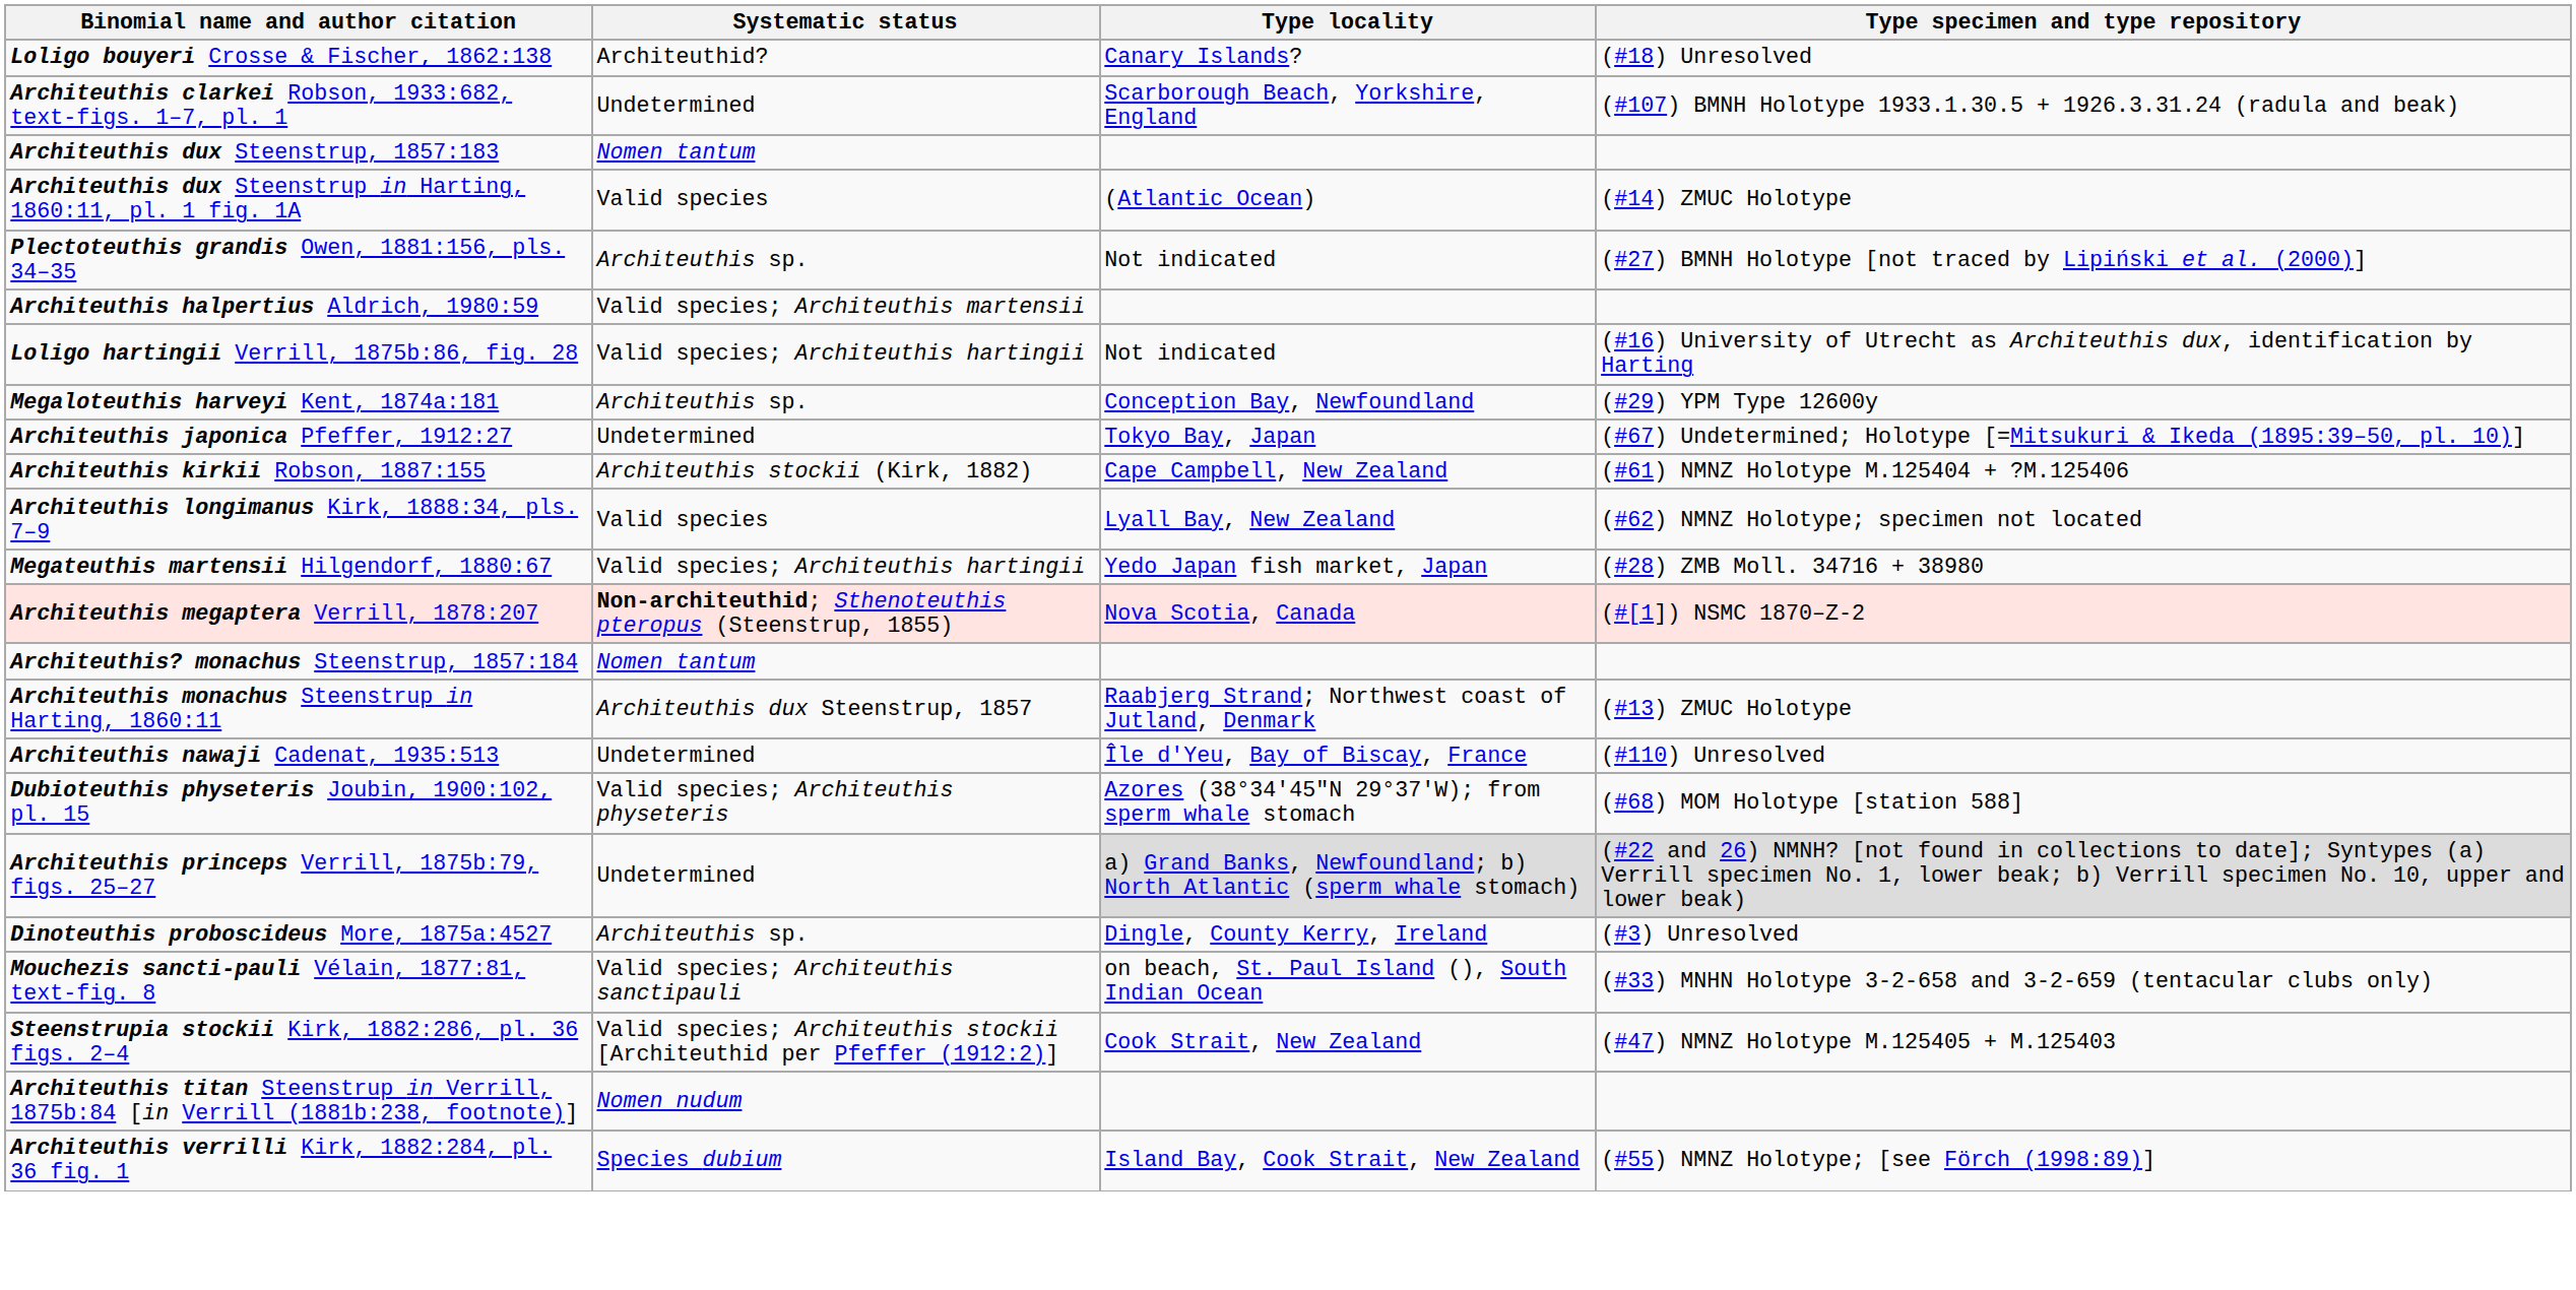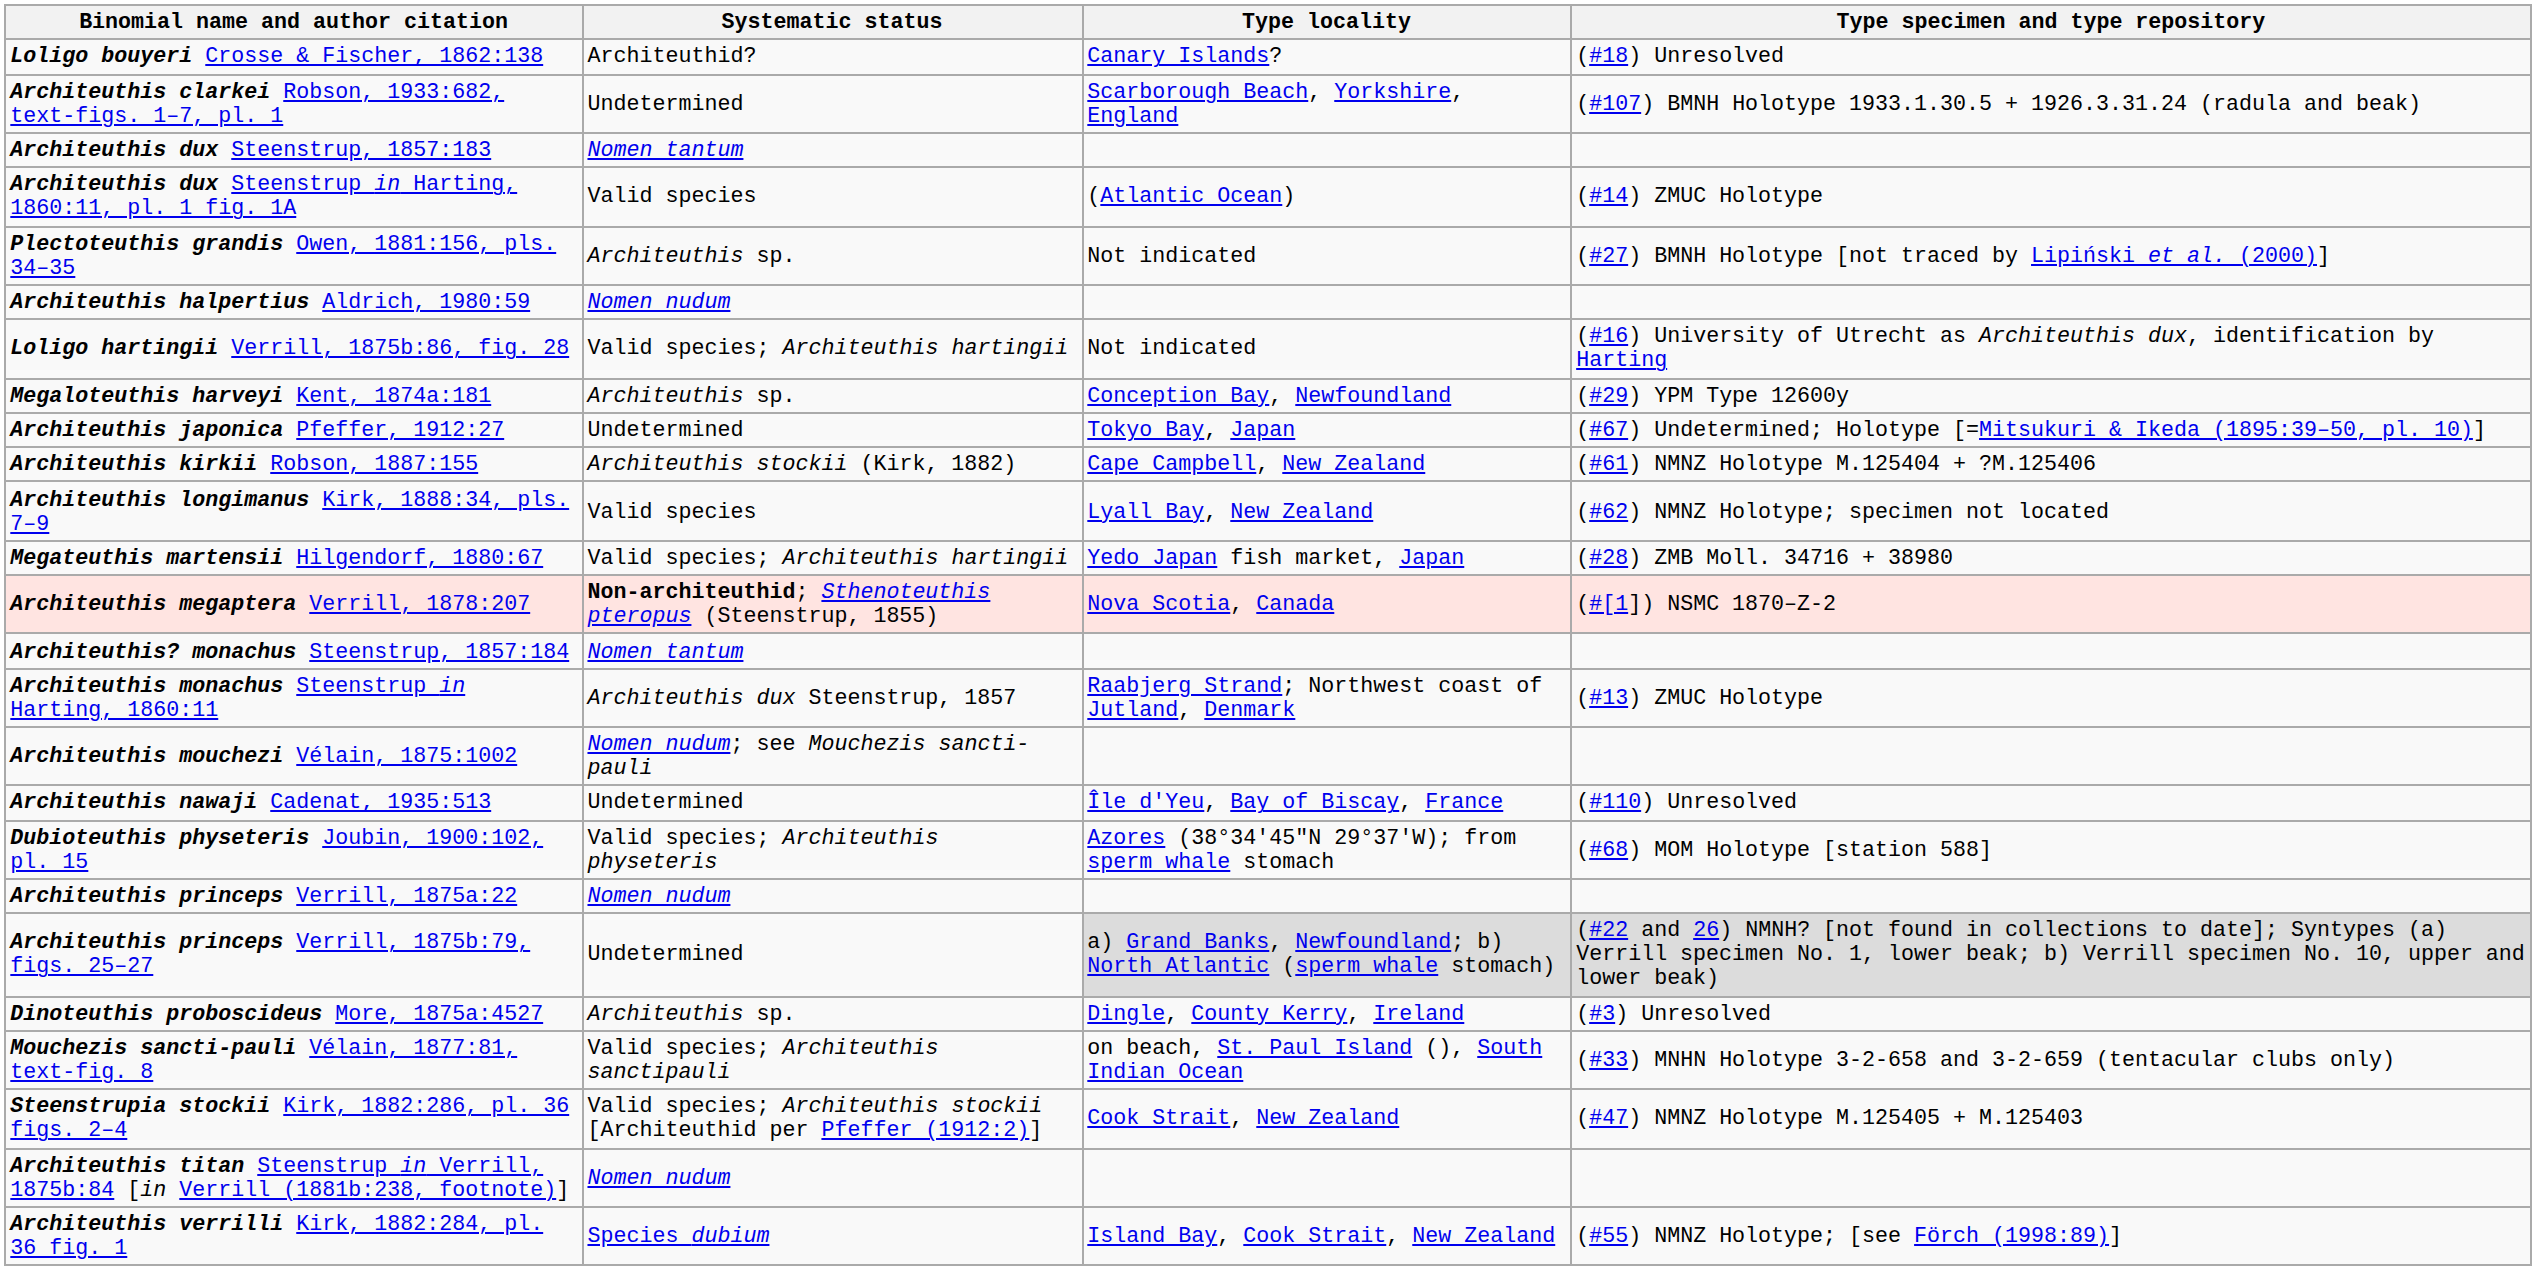Architeuthis halpertius Aldrich, 1980:59 | Systematic status: Valid species; Architeuthis martensii -> Nomen nudum
+ row: Architeuthis mouchezi Vélain, 1875:1002 | Nomen nudum; see Mouchezis sancti-pauli
+ row: Architeuthis princeps Verrill, 1875a:22 | Nomen nudum
